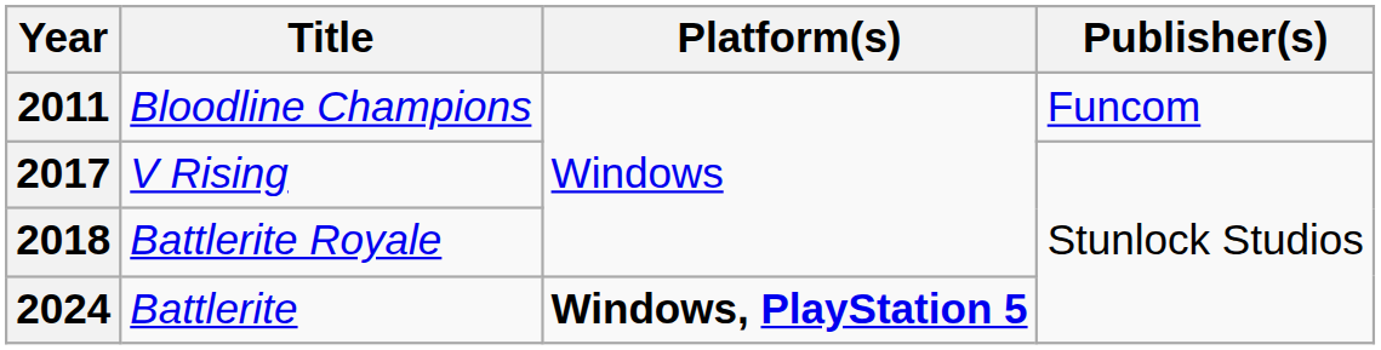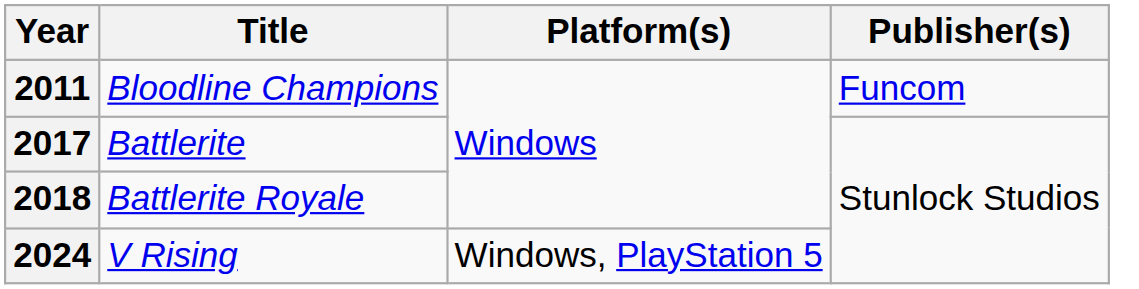2017 | Title: V Rising -> Battlerite
2024 | Title: Battlerite -> V Rising
2024 | Platform(s): bold -> normal
